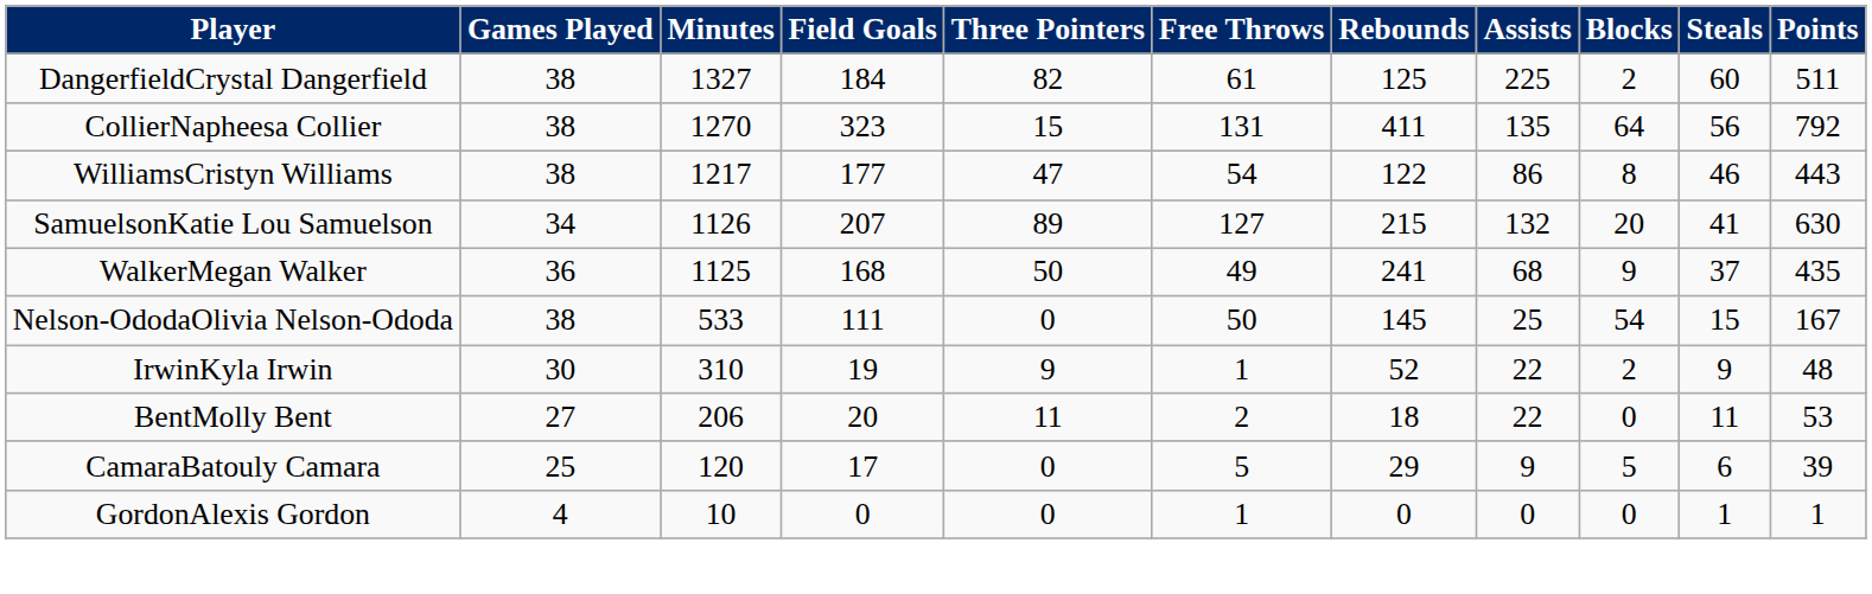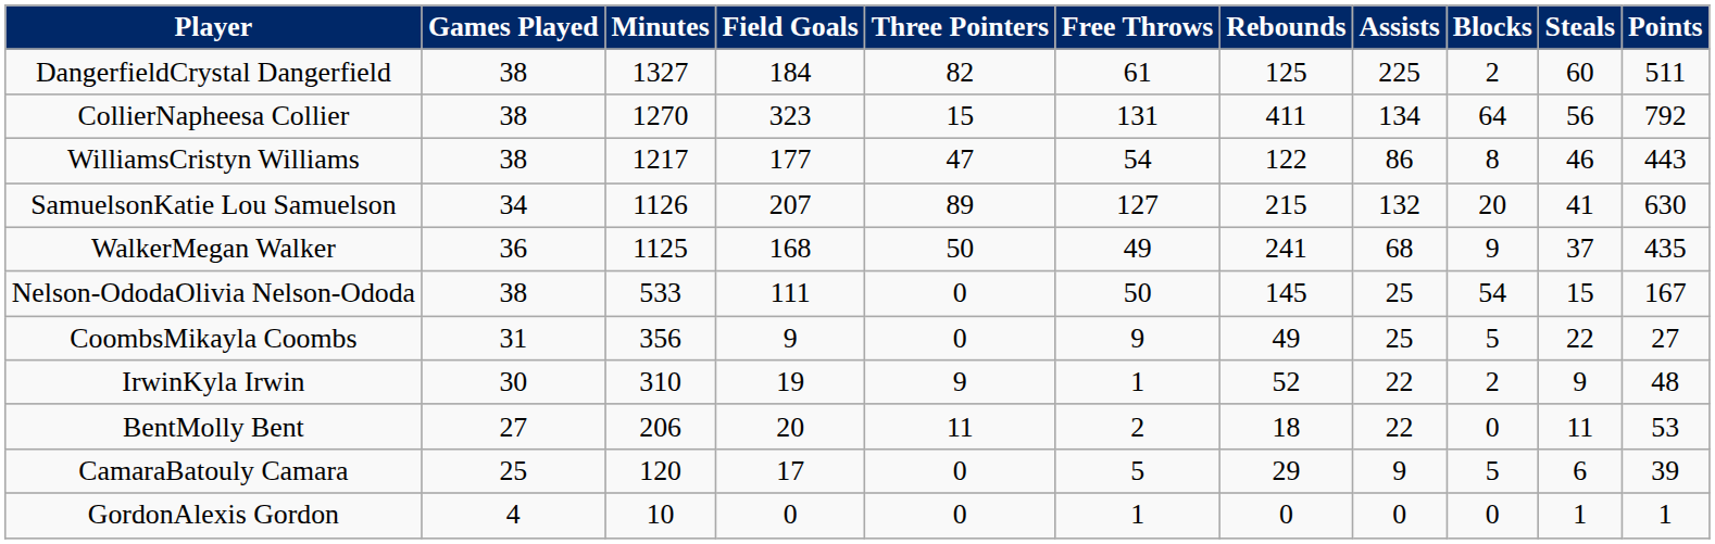CollierNapheesa Collier | Assists: 135 -> 134
+ row: CoombsMikayla Coombs | 31 | 356 | 9 | 0 | 9 | 49 | 25 | 5 | 22 | 27
